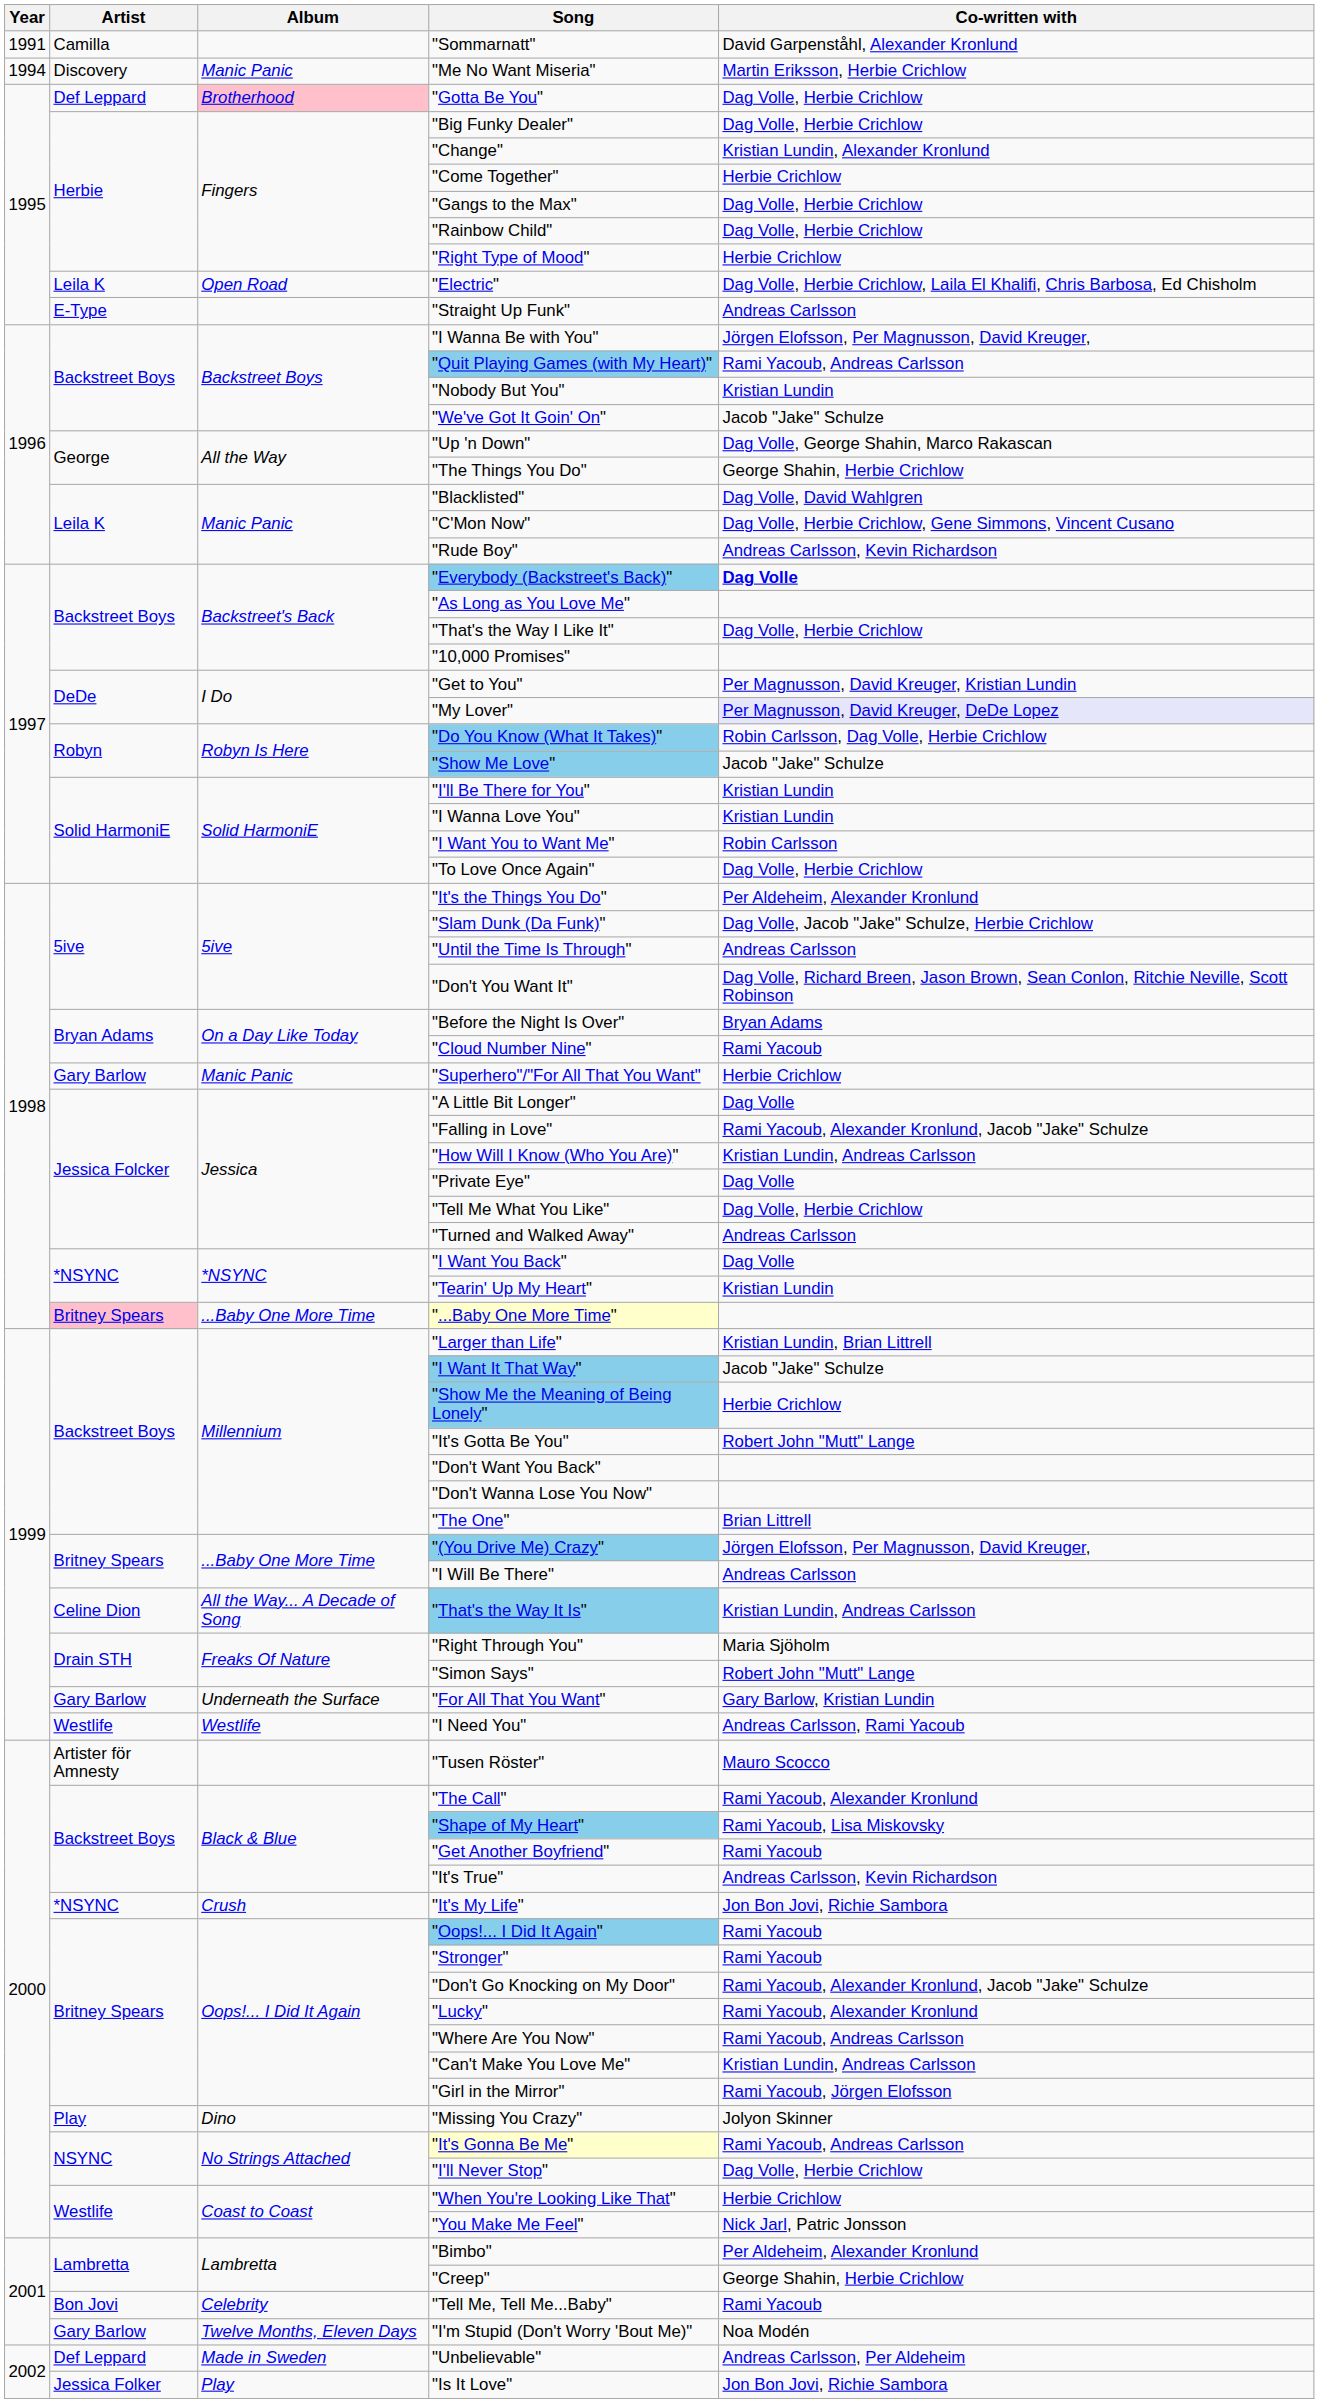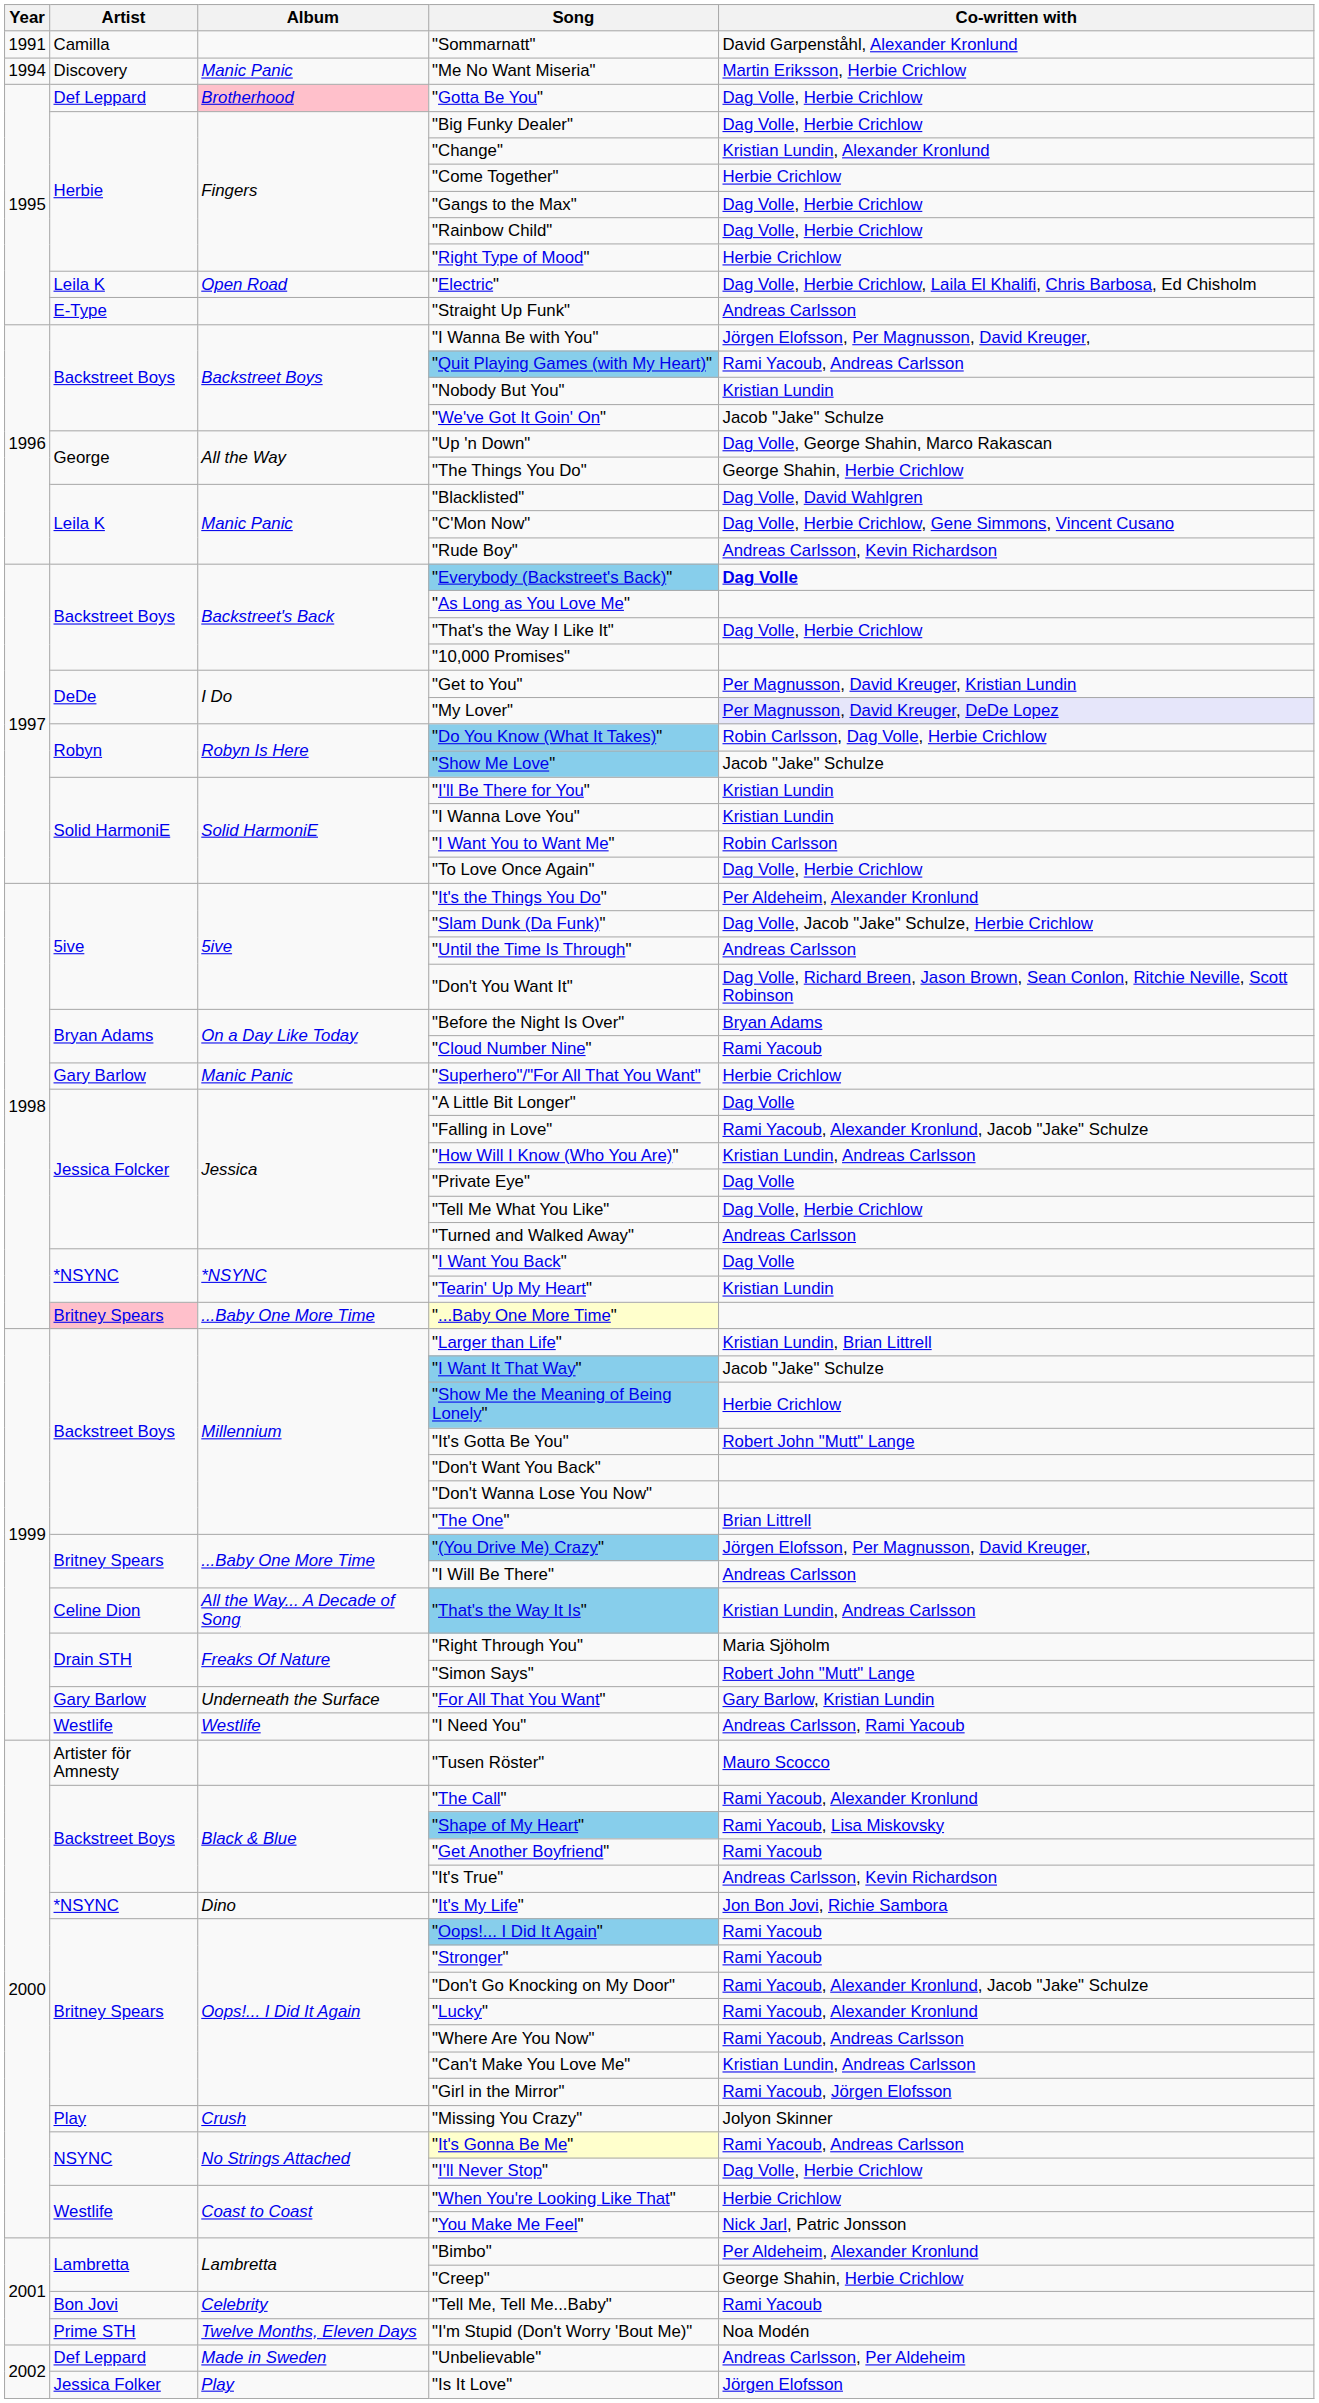"It's My Life" | Album: Crush -> Dino
"Missing You Crazy" | Album: Dino -> Crush
"I'm Stupid (Don't Worry 'Bout Me)" | Artist: Gary Barlow -> Prime STH
"Is It Love" | Co-written with: Jon Bon Jovi, Richie Sambora -> Jörgen Elofsson
